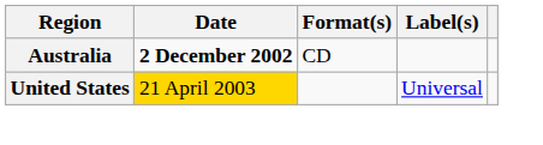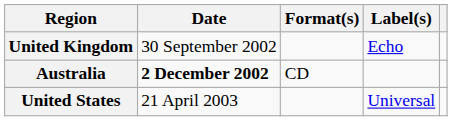+ row: United Kingdom | 30 September 2002 | Echo
United States | Date: gold background -> no background
